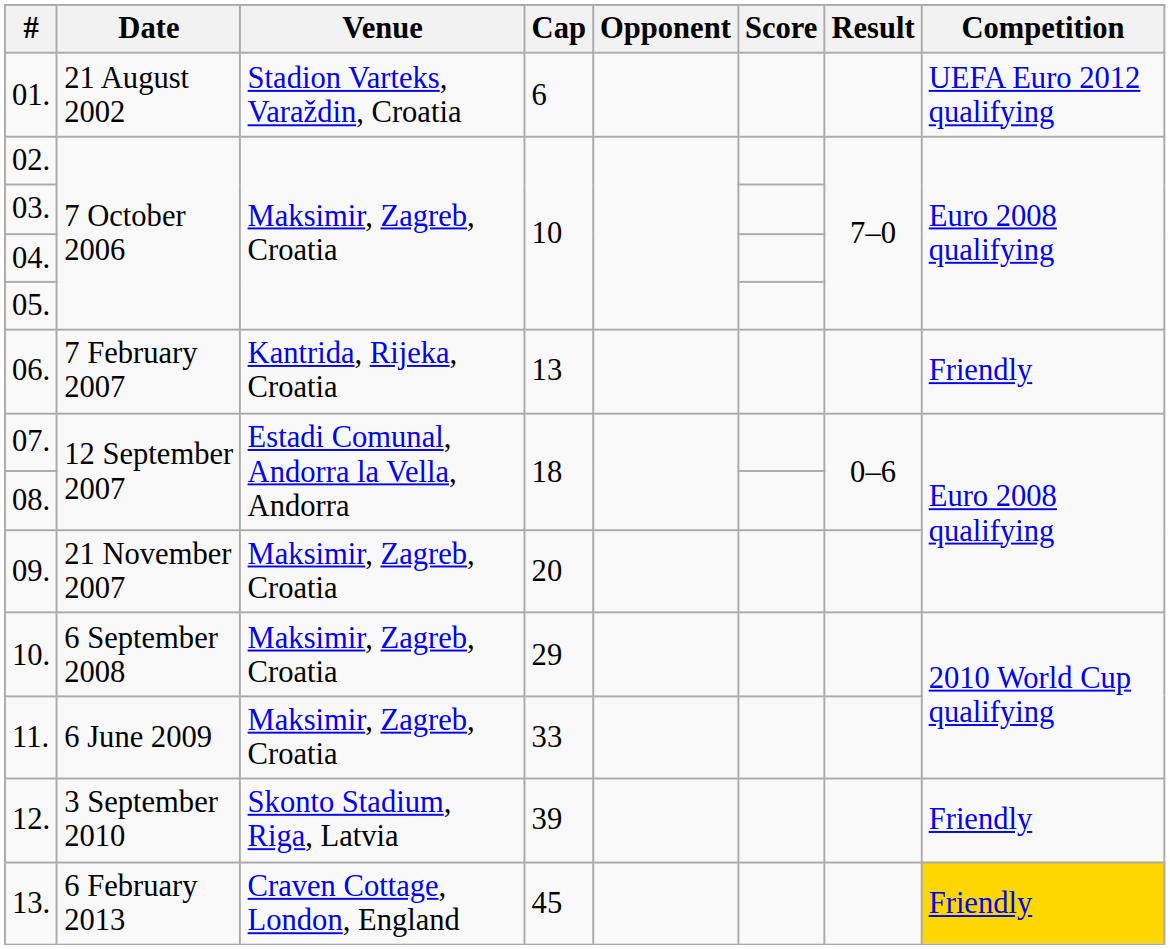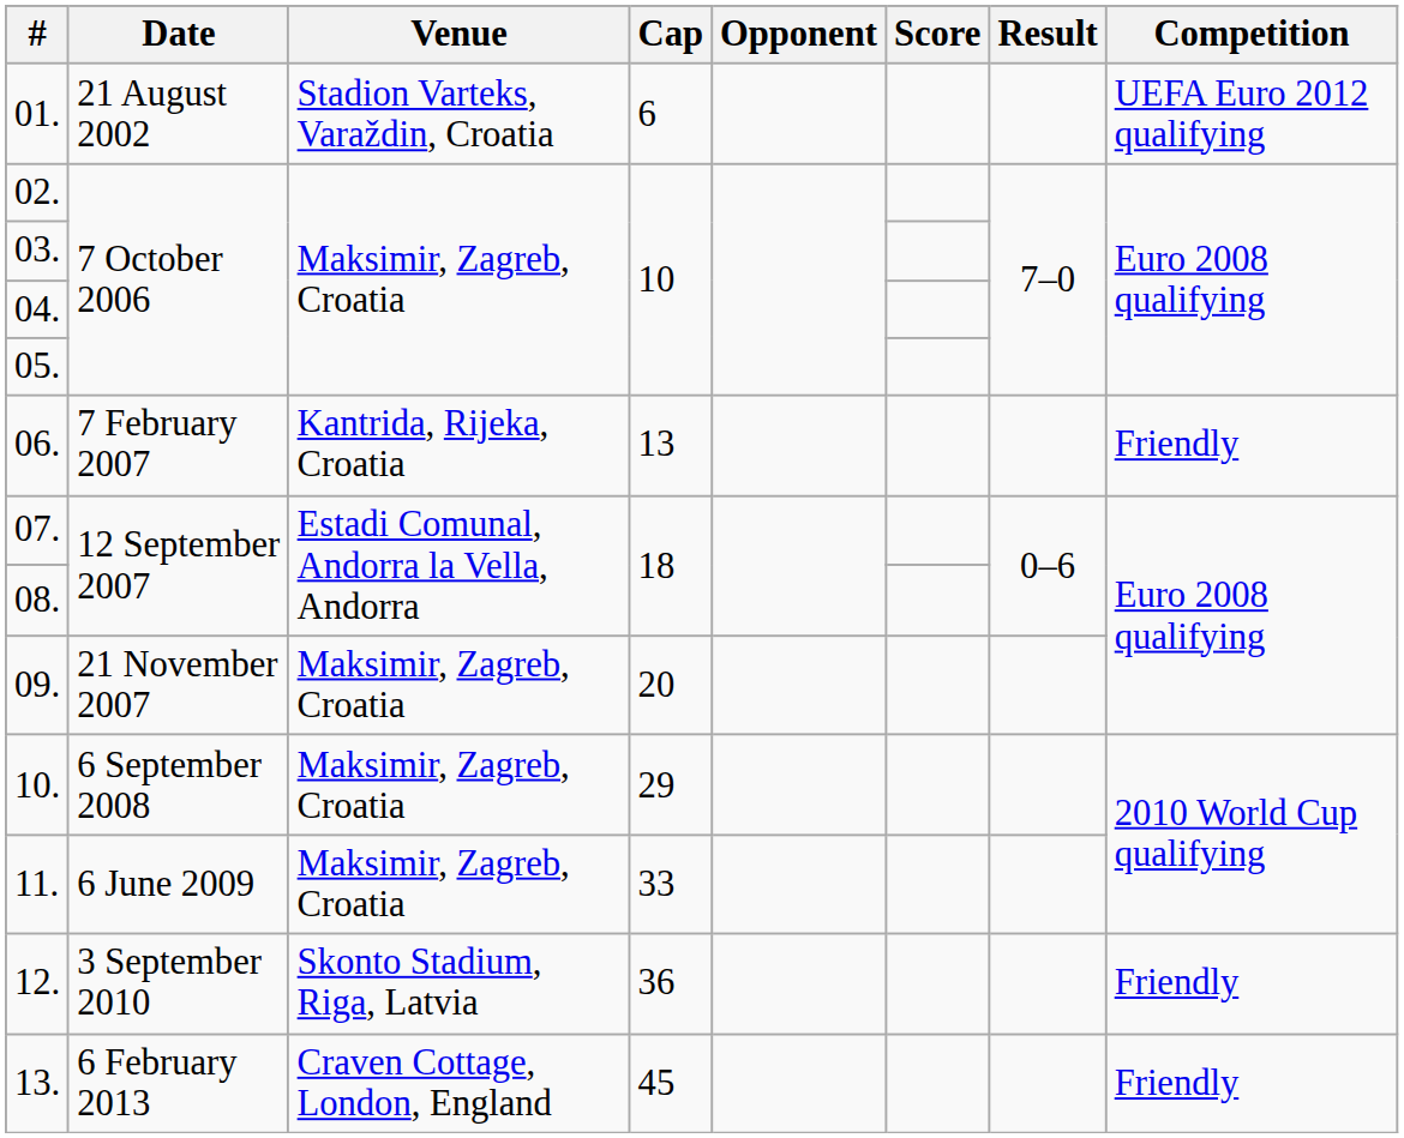12. | Cap: 39 -> 36
13. | Competition: gold background -> no background
